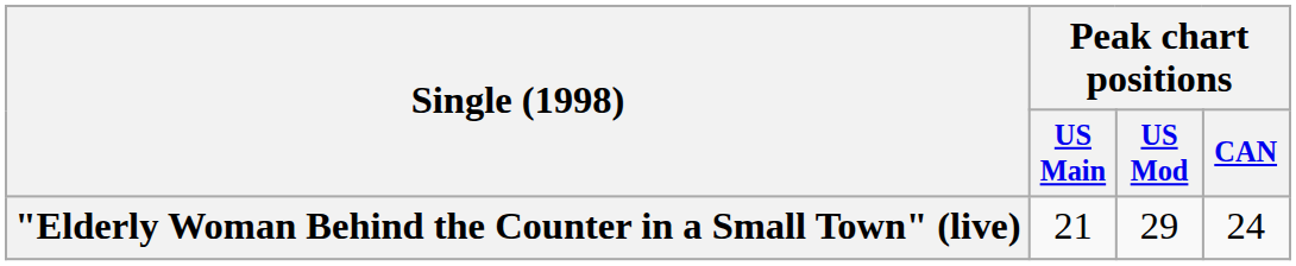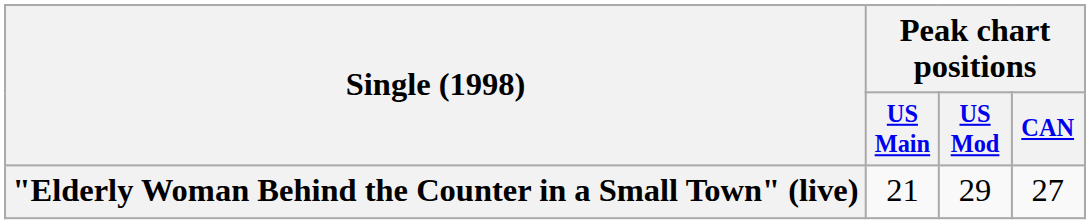"Elderly Woman Behind the Counter in a Small Town" (live) | Peak chart positions / CAN: 24 -> 27
